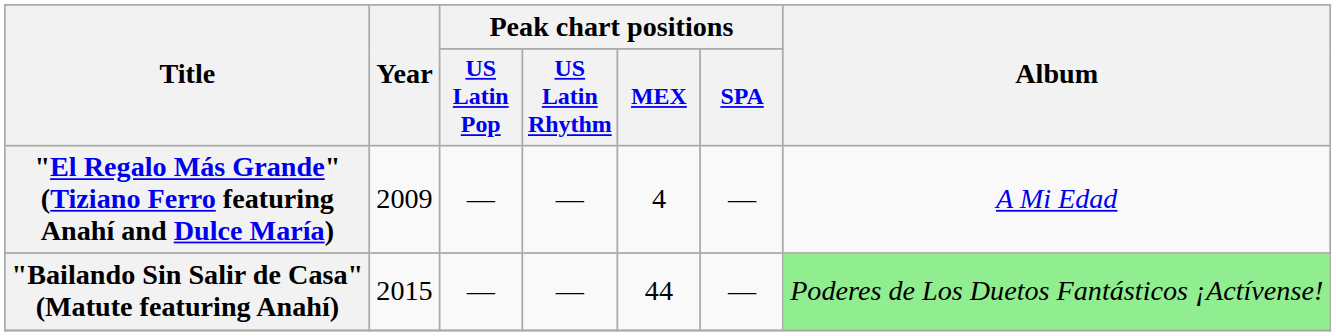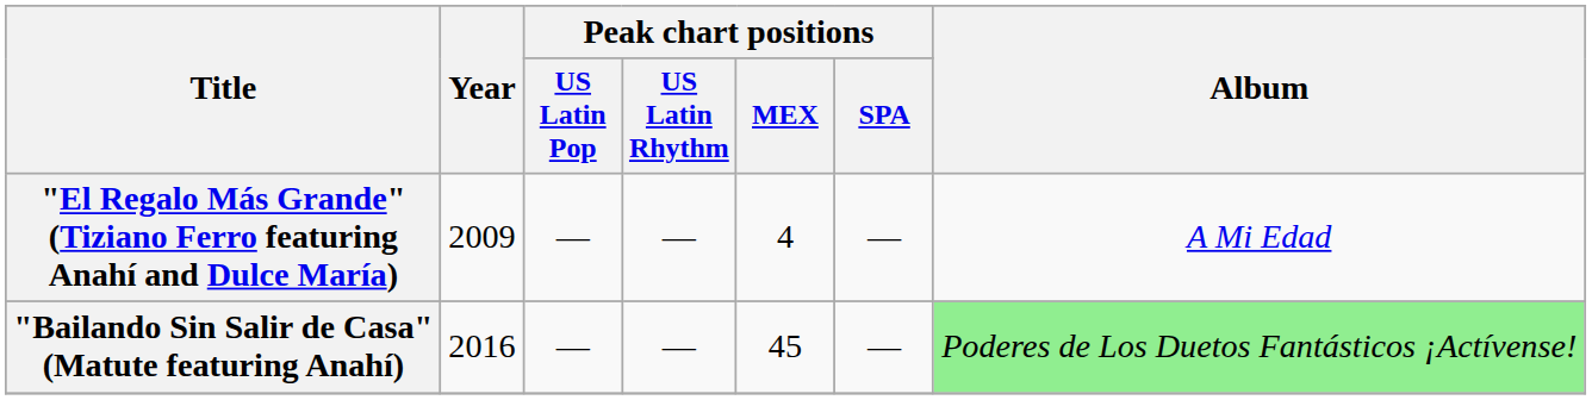"Bailando Sin Salir de Casa" (Matute featuring Anahí) | Year: 2015 -> 2016
"Bailando Sin Salir de Casa" (Matute featuring Anahí) | Peak chart positions / MEX: 44 -> 45
